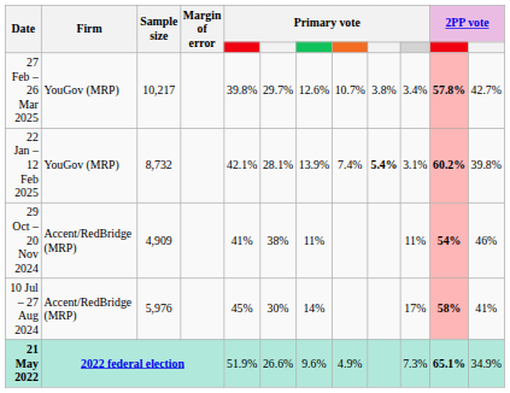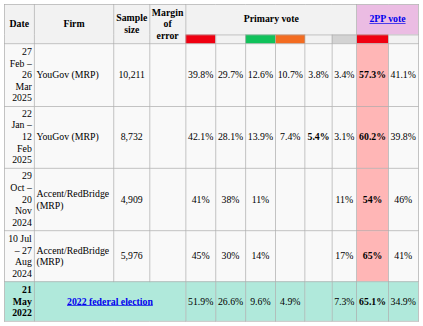27 Feb – 26 Mar 2025 | Sample size: 10,217 -> 10,211
27 Feb – 26 Mar 2025 | column 11: 57.8% -> 57.3%
27 Feb – 26 Mar 2025 | column 12: 42.7% -> 41.1%
10 Jul – 27 Aug 2024 | column 11: 58% -> 65%
